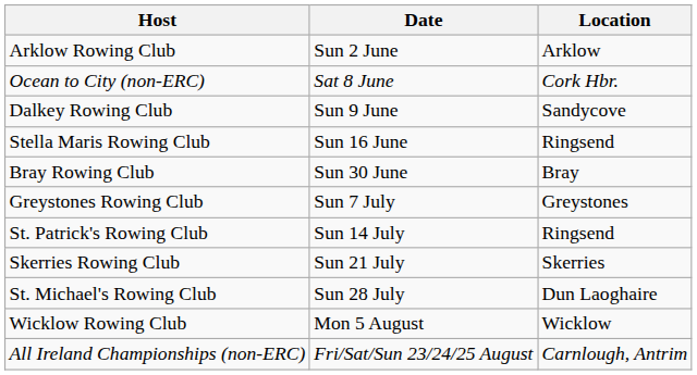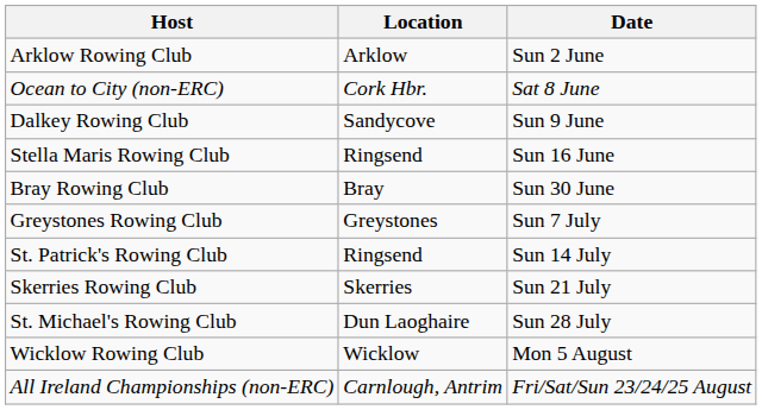columns swapped: Location <-> Date
